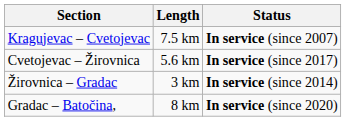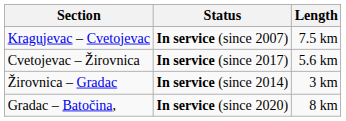columns swapped: Length <-> Status
